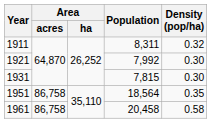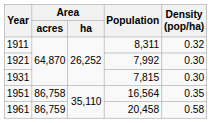1951 | Population: 18,564 -> 16,564
1961 | Area / acres: 86,758 -> 86,759
